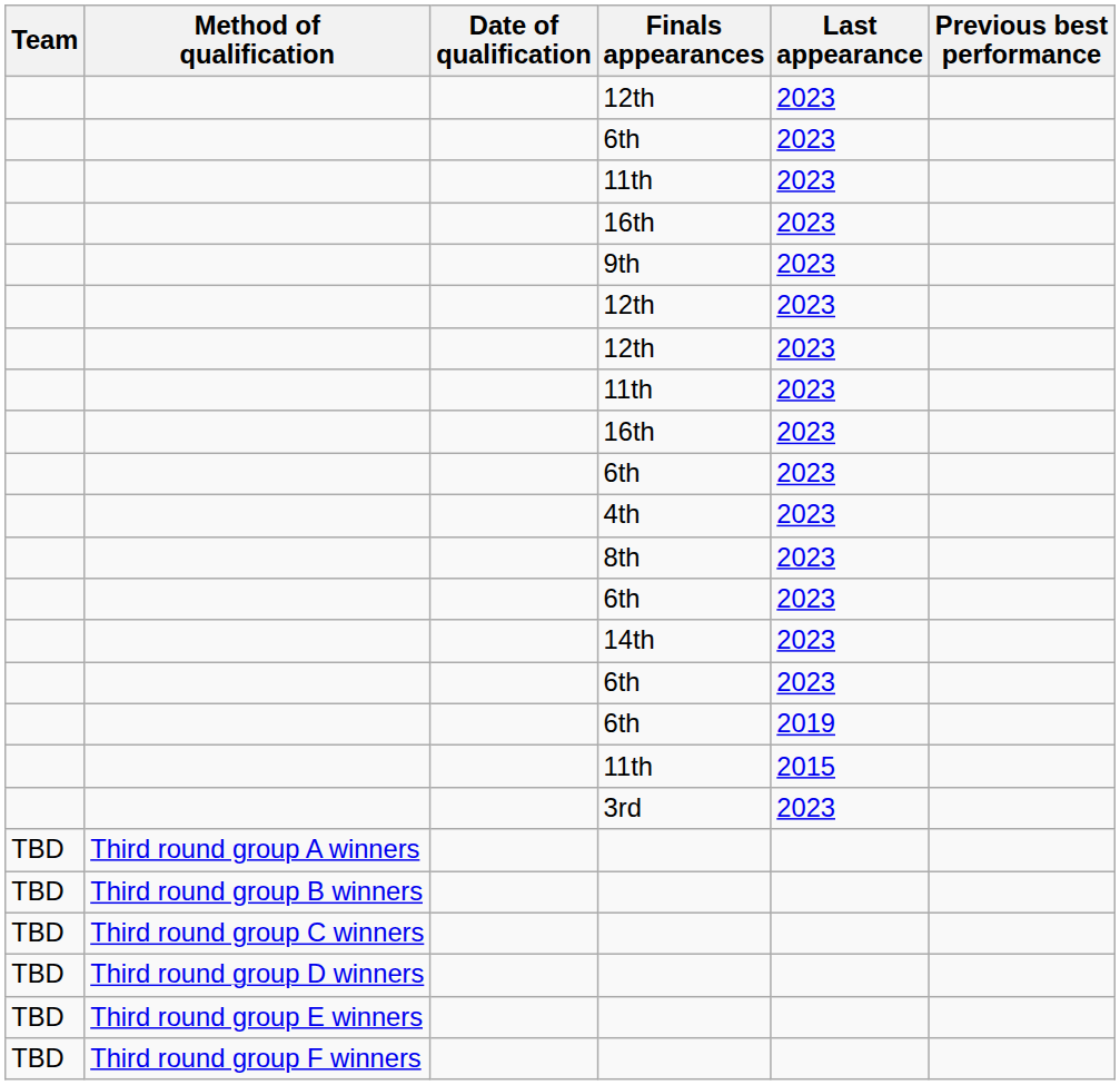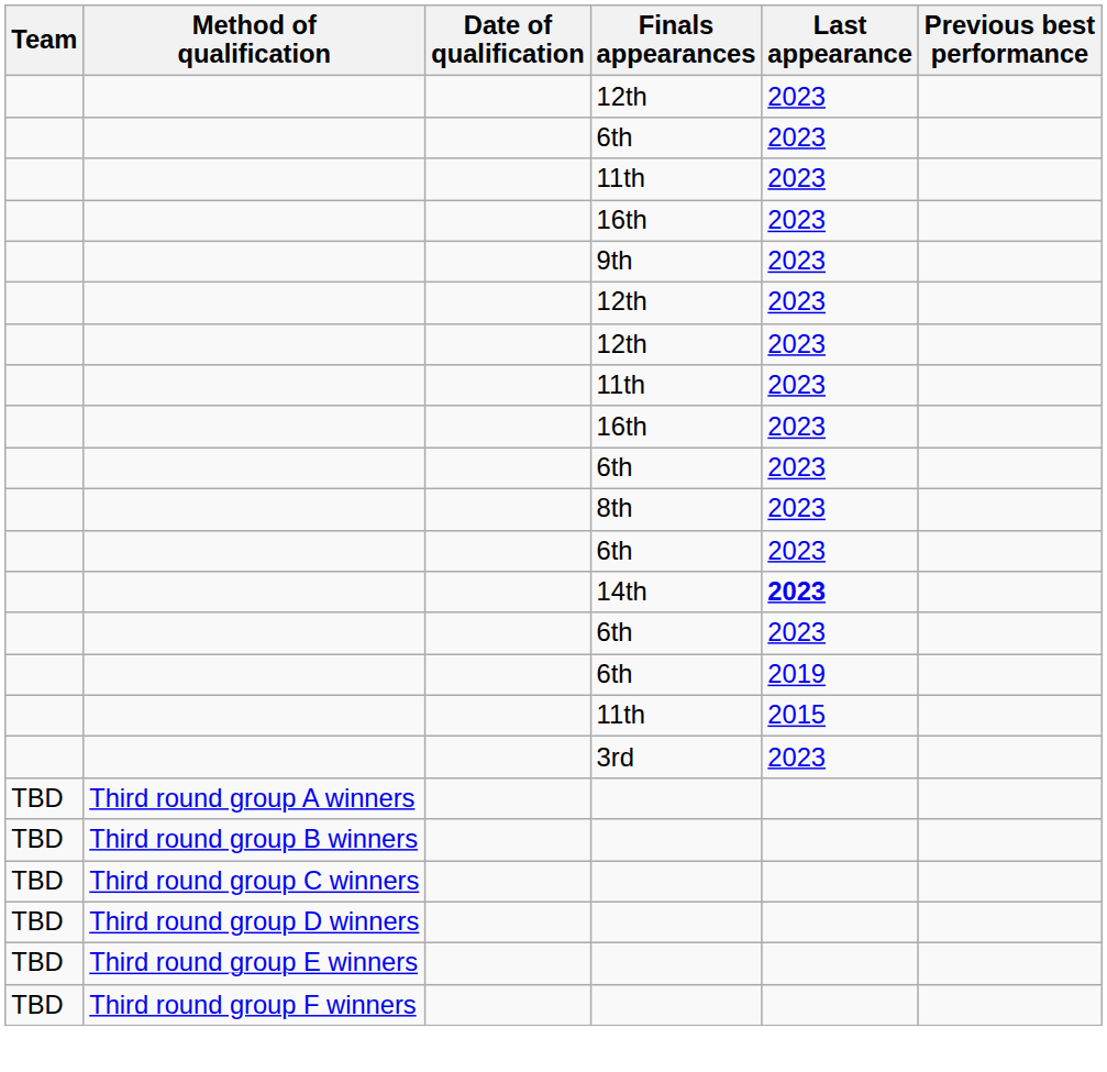- row: 4th | 2023
14th | Last appearance: normal -> bold
